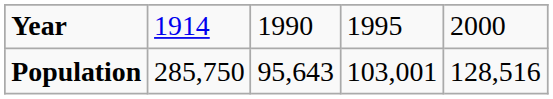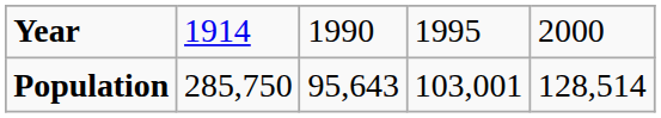Population | column 5: 128,516 -> 128,514
